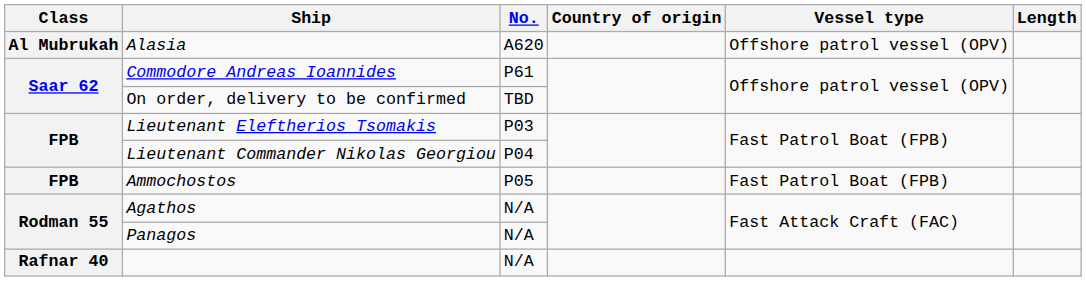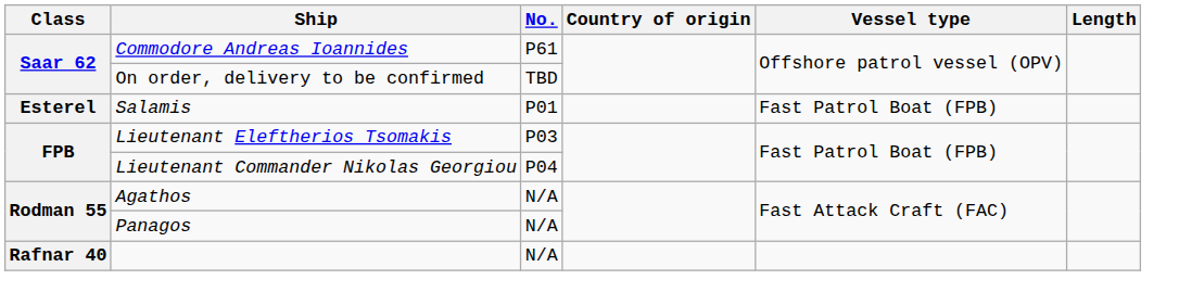- row: Al Mubrukah | Alasia | A620 | Offshore patrol vessel (OPV)
+ row: Esterel | Salamis | P01 | Fast Patrol Boat (FPB)
- row: FPB | Ammochostos | P05 | Fast Patrol Boat (FPB)
